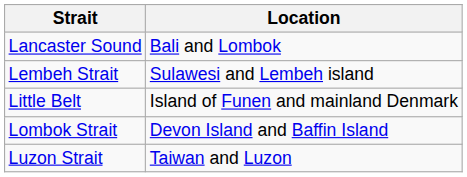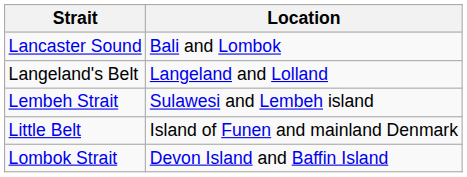+ row: Langeland's Belt | Langeland and Lolland
- row: Luzon Strait | Taiwan and Luzon
